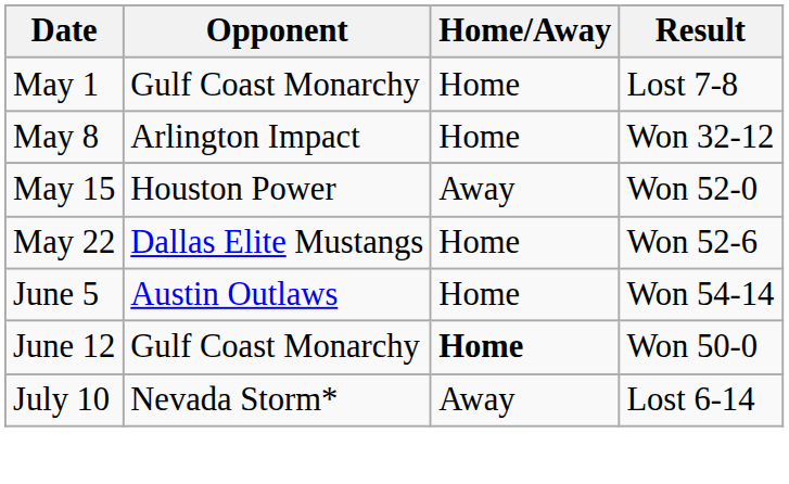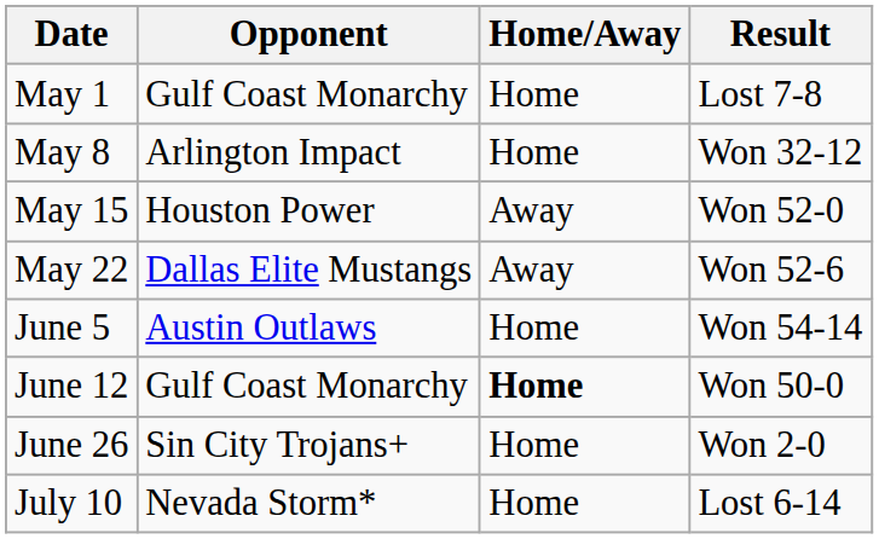May 22 | Home/Away: Home -> Away
+ row: June 26 | Sin City Trojans+ | Home | Won 2-0
July 10 | Home/Away: Away -> Home
